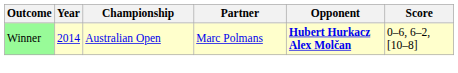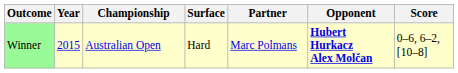+ column: Surface | Hard
Winner | Year: 2014 -> 2015
